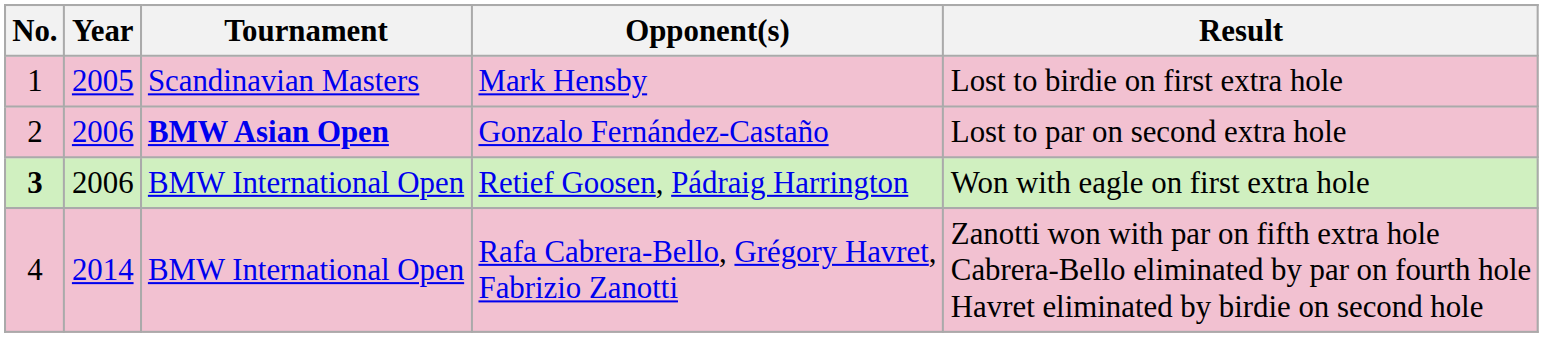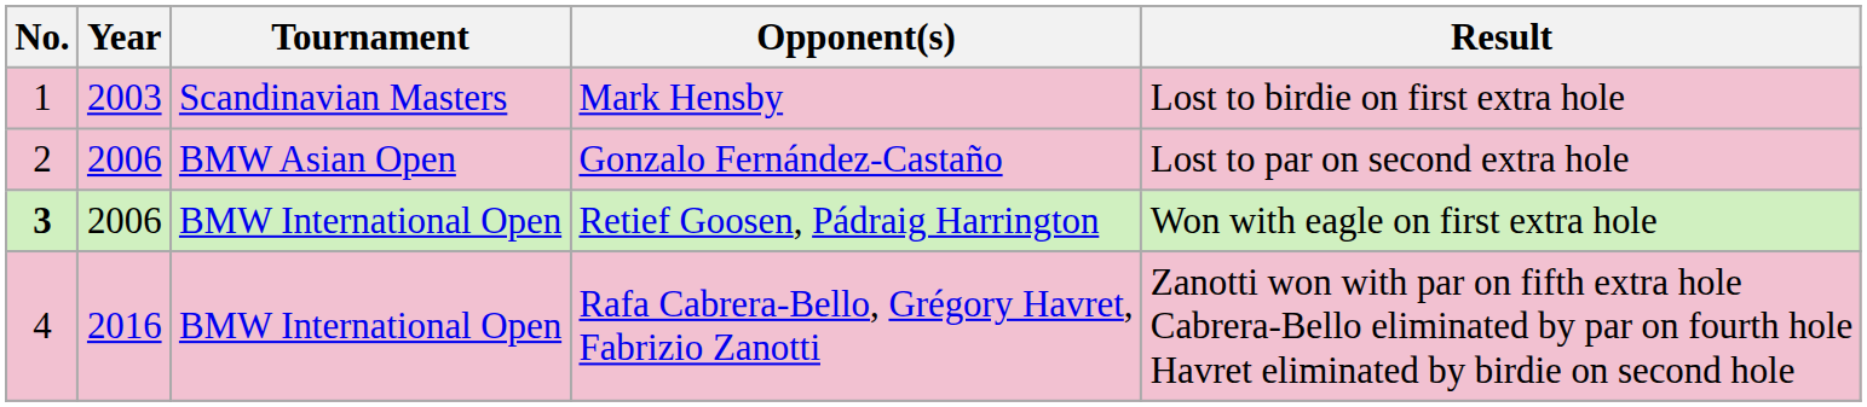Mark Hensby | Year: 2005 -> 2003
Gonzalo Fernández-Castaño | Tournament: bold -> normal
Rafa Cabrera-Bello, Grégory Havret, Fabrizio Zanotti | Year: 2014 -> 2016
